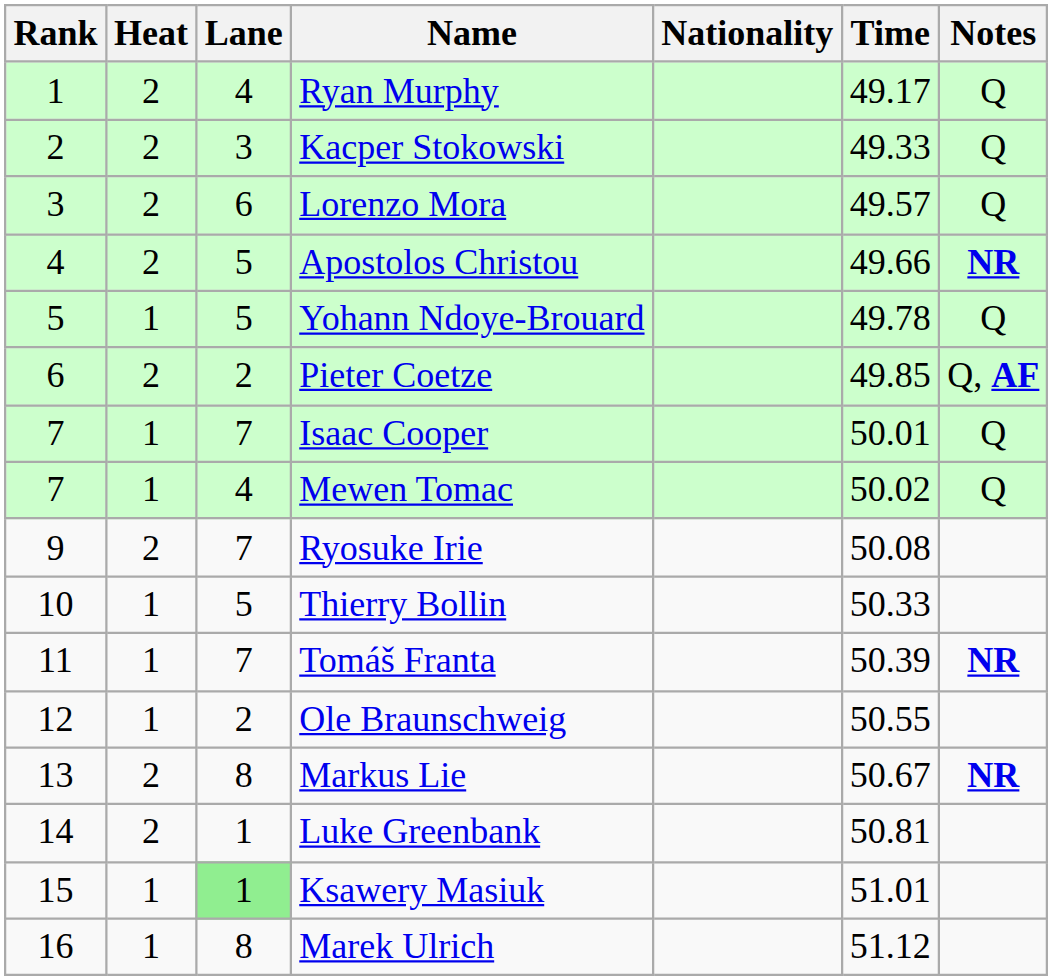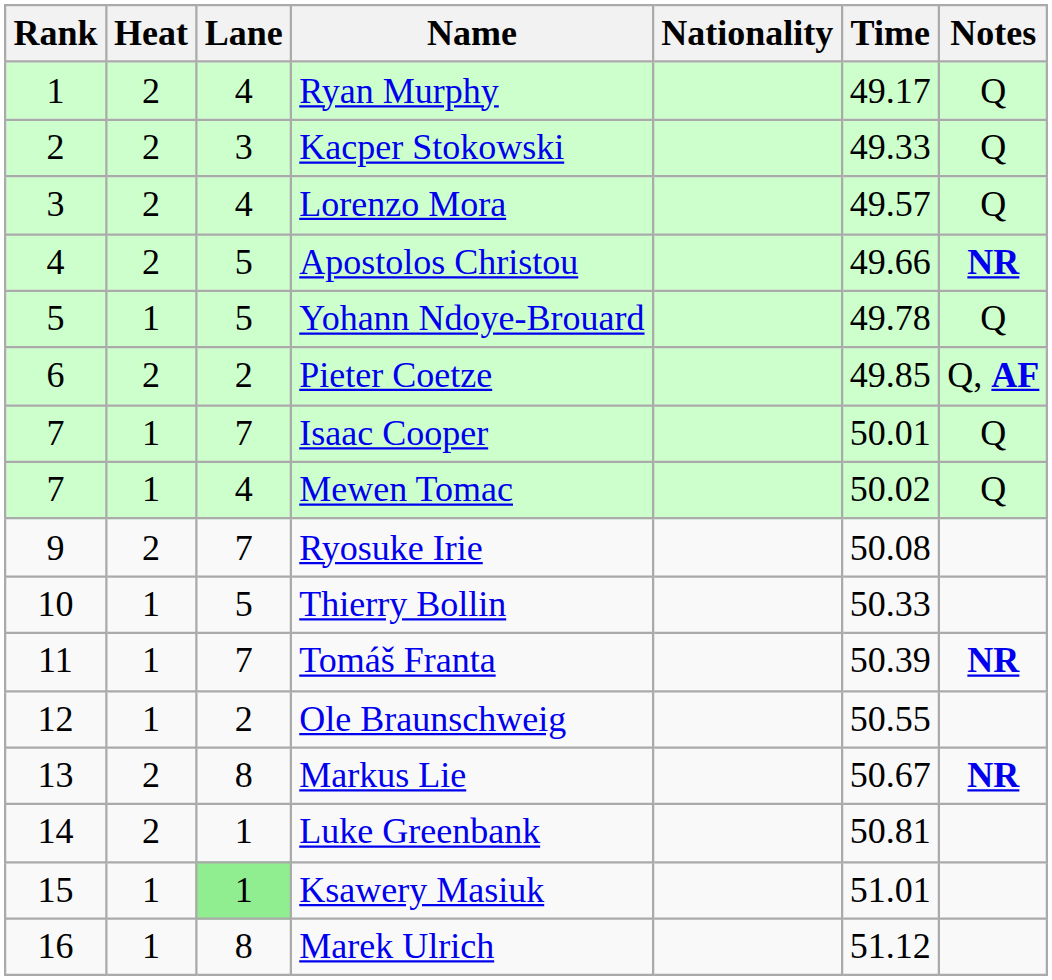Lorenzo Mora | Lane: 6 -> 4
